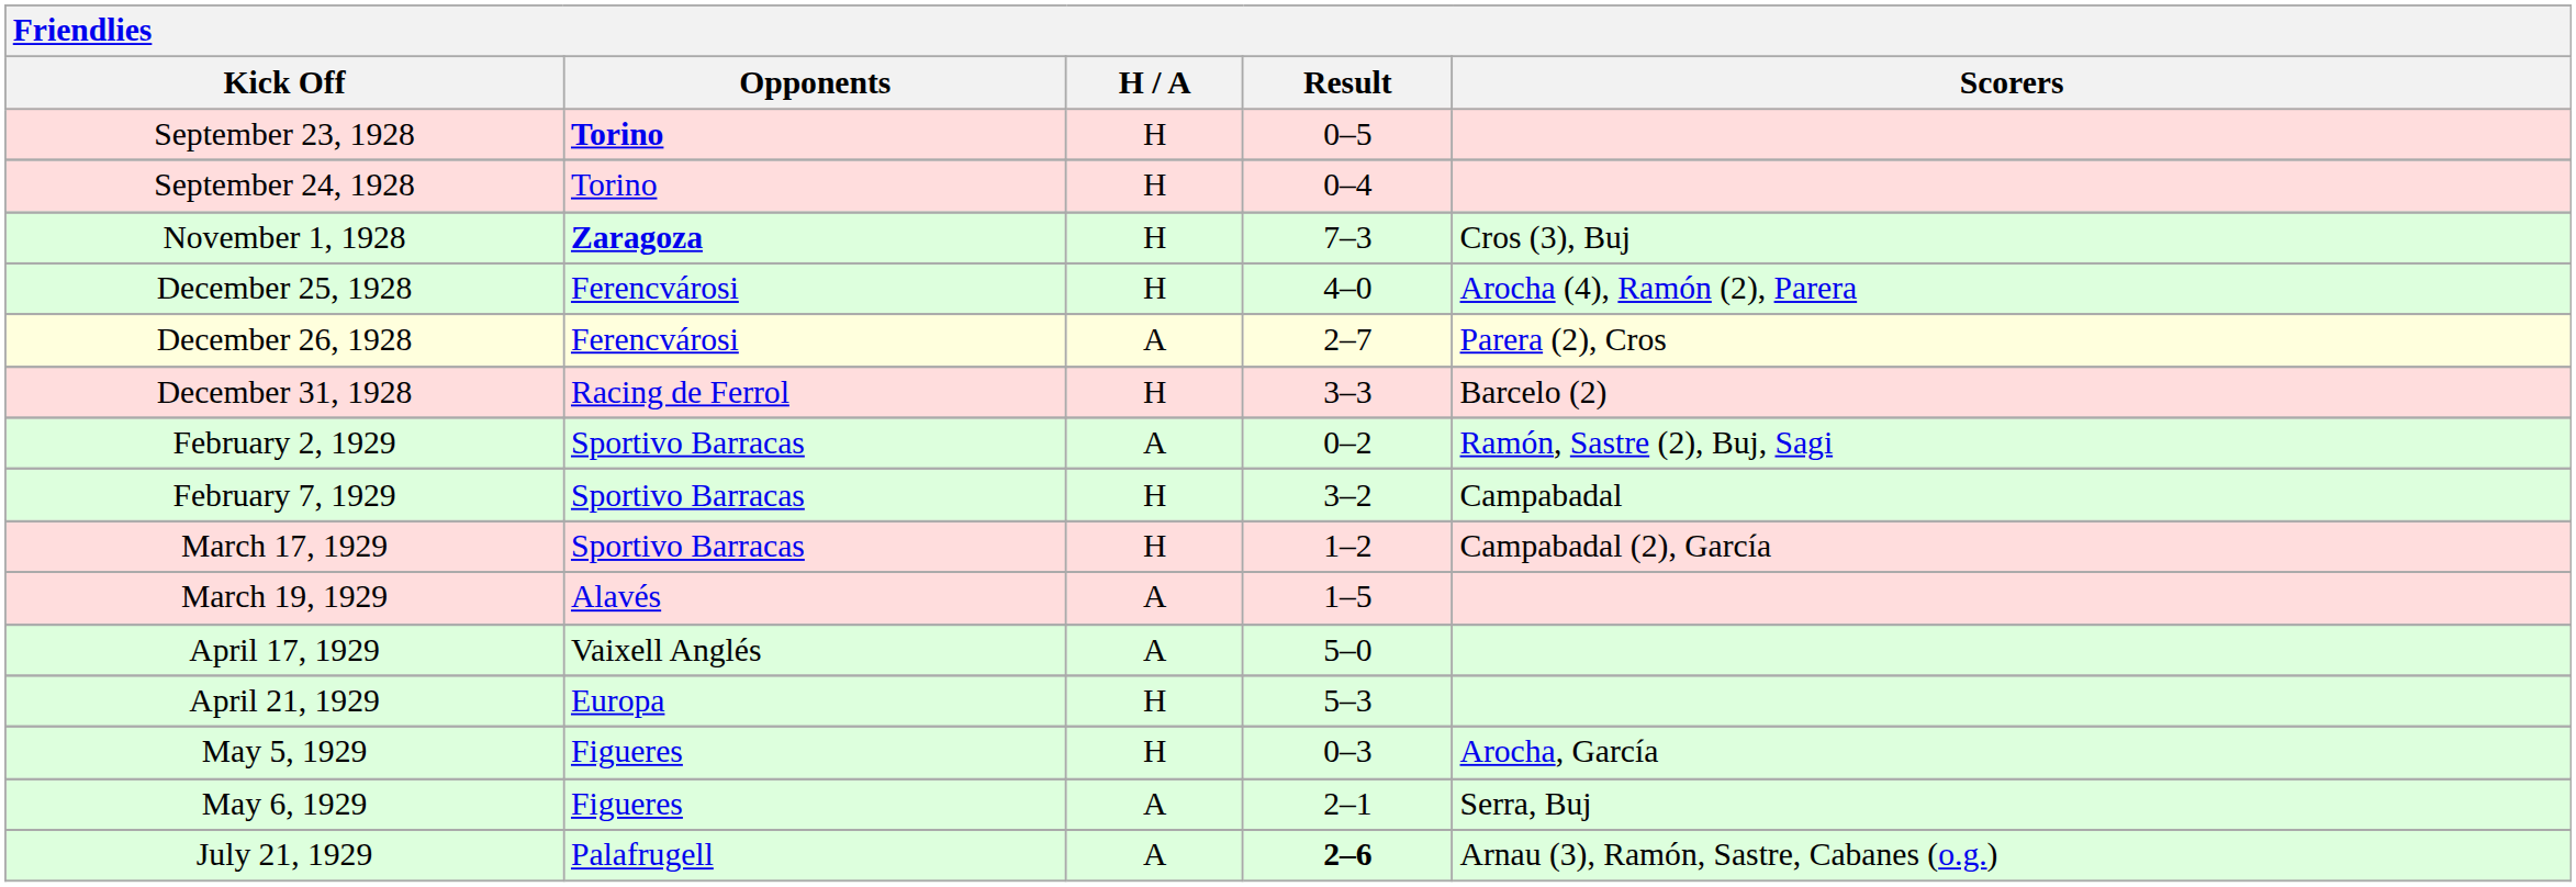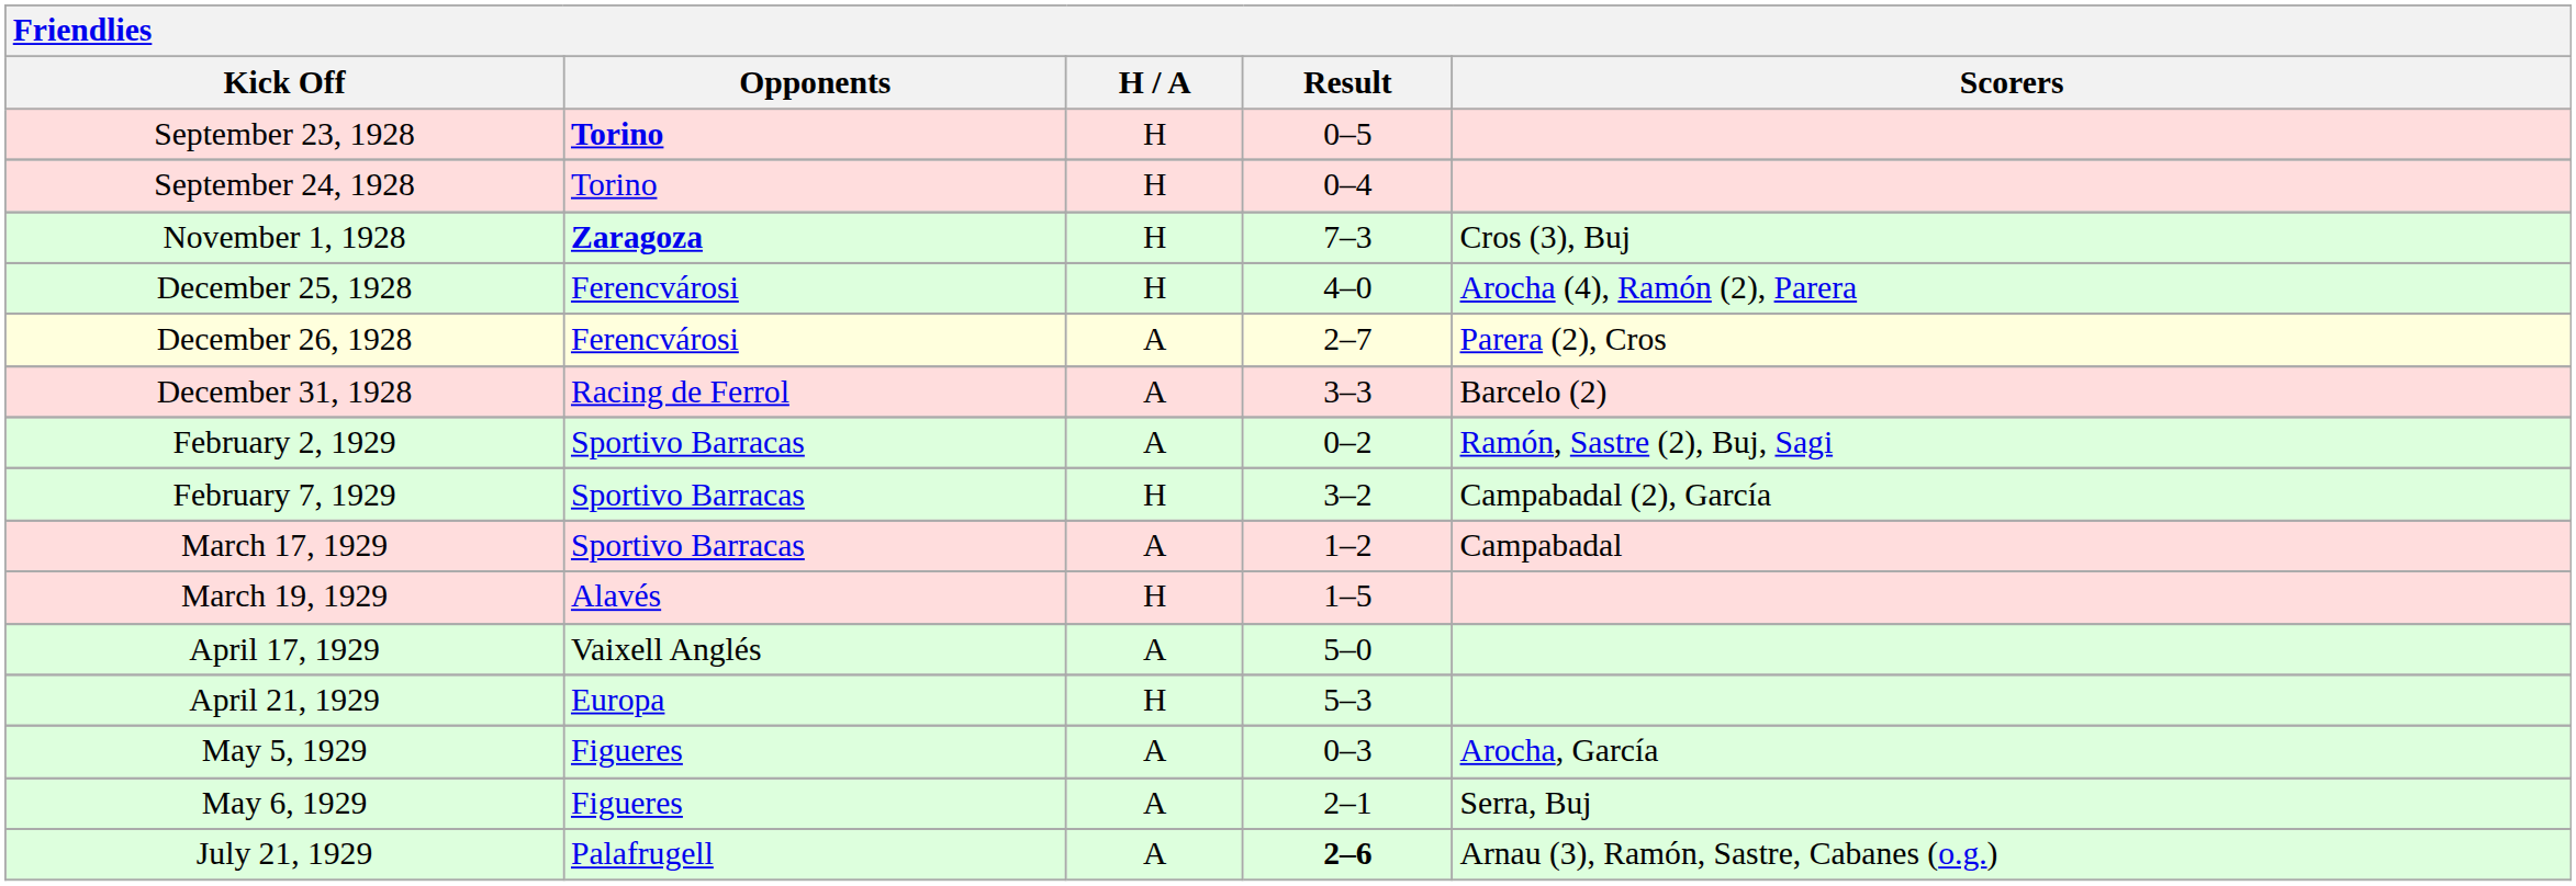December 31, 1928 | H / A: H -> A
February 7, 1929 | Scorers: Campabadal -> Campabadal (2), García
March 17, 1929 | H / A: H -> A
March 17, 1929 | Scorers: Campabadal (2), García -> Campabadal
March 19, 1929 | H / A: A -> H
May 5, 1929 | H / A: H -> A
